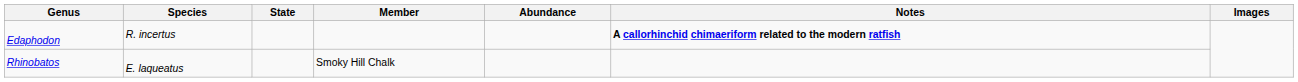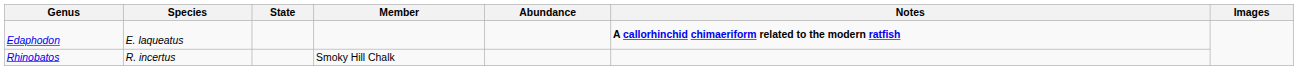Edaphodon | Species: R. incertus -> E. laqueatus
Rhinobatos | Species: E. laqueatus -> R. incertus
